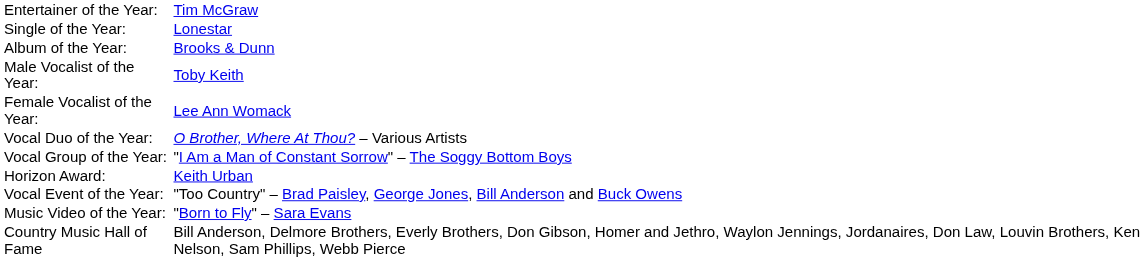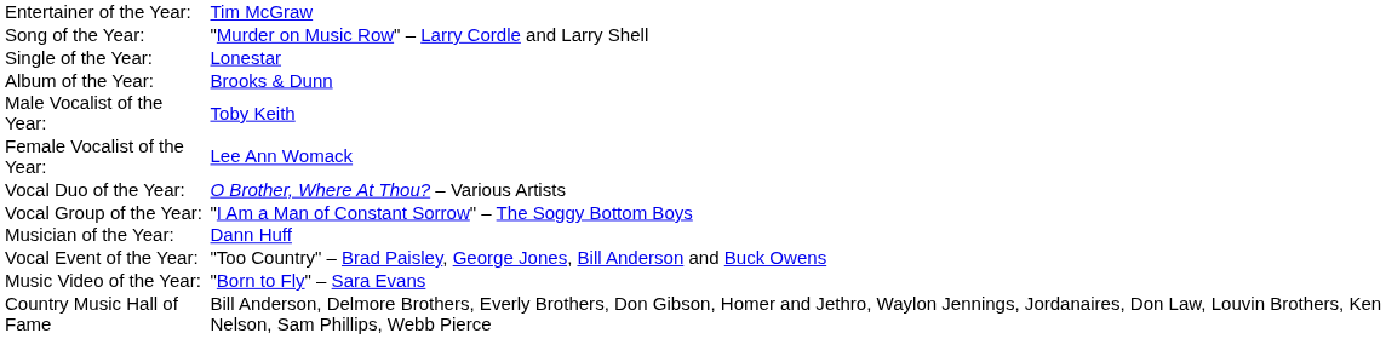+ row: Song of the Year: | "Murder on Music Row" – Larry Cordle and Larry Shell
+ row: Musician of the Year: | Dann Huff
- row: Horizon Award: | Keith Urban
